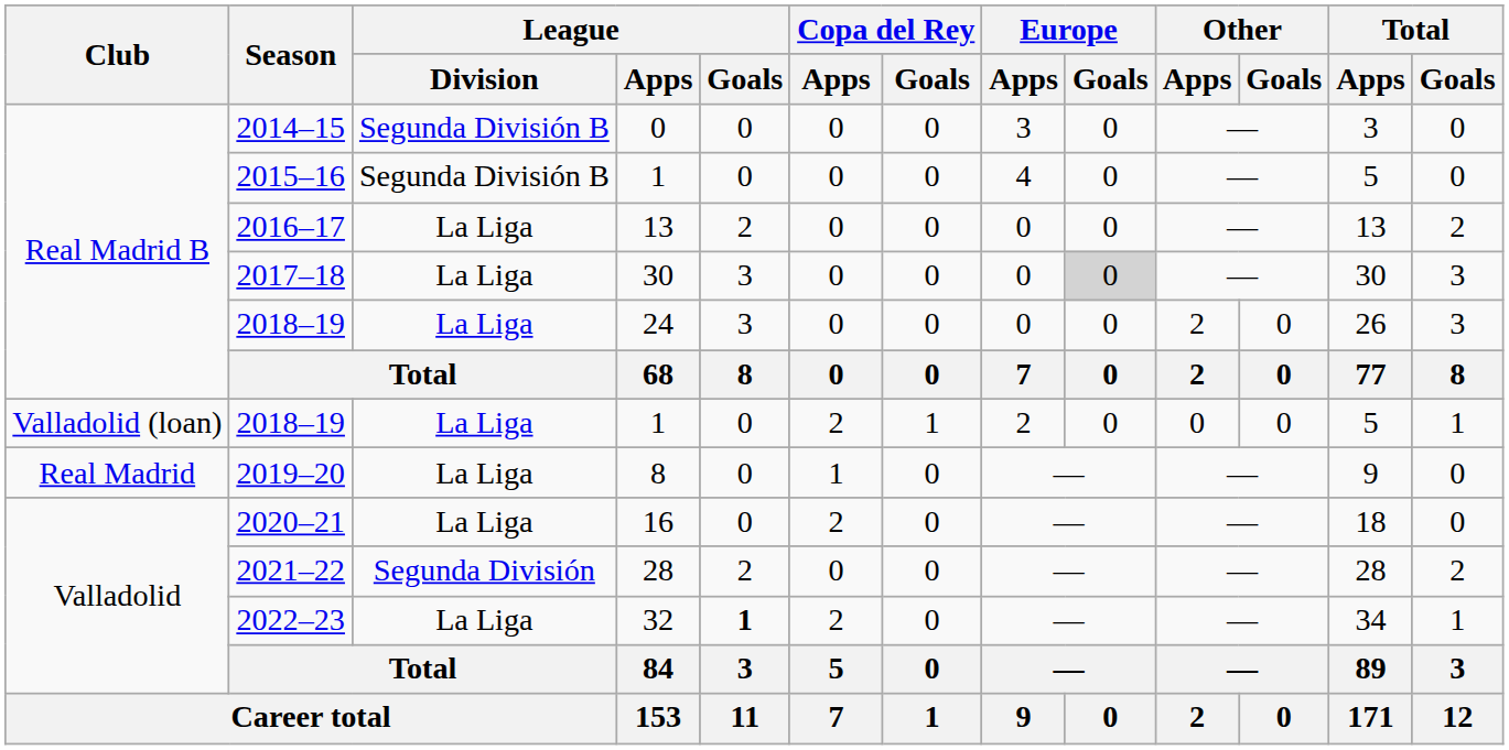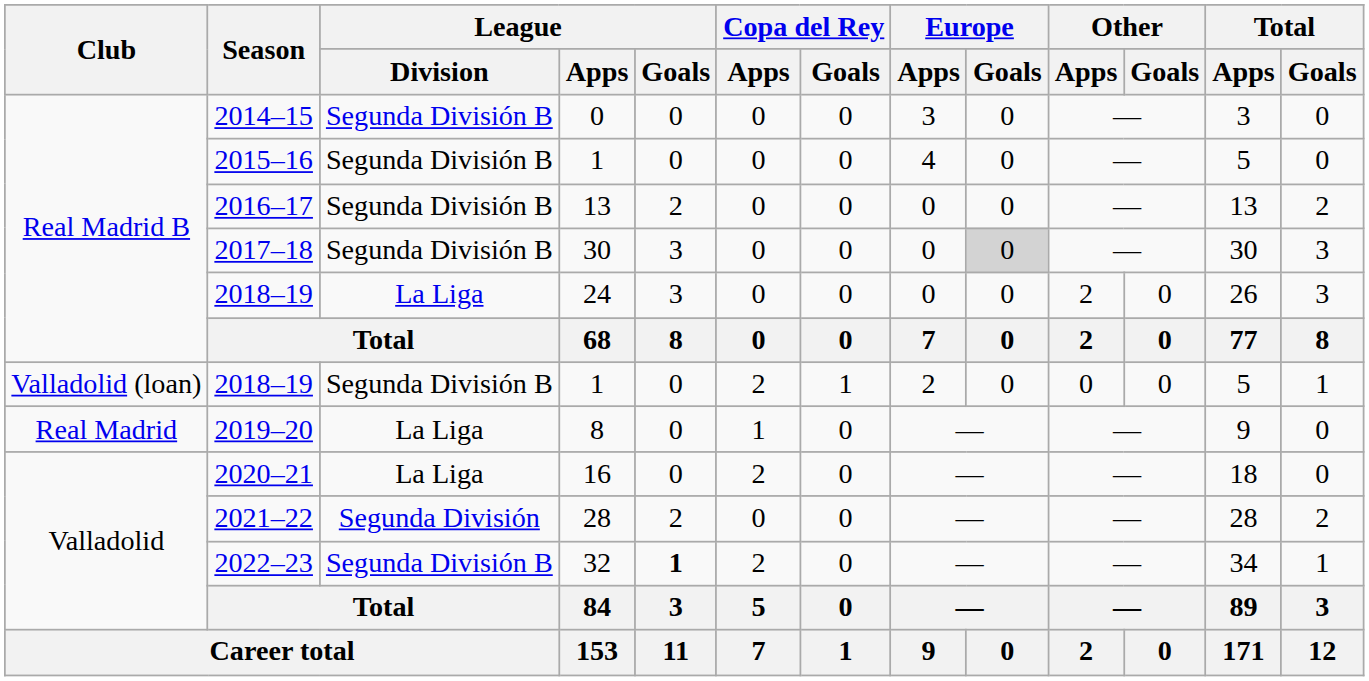2016–17 | League / Division: La Liga -> Segunda División B
2017–18 | League / Division: La Liga -> Segunda División B
2018–19 / 1 | League / Division: La Liga -> Segunda División B
2022–23 | League / Division: La Liga -> Segunda División B
